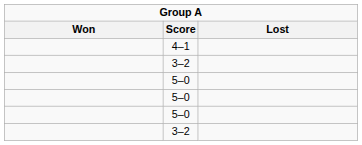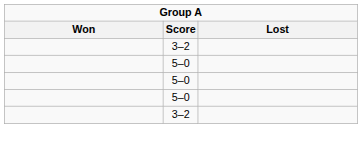- row: 4–1
